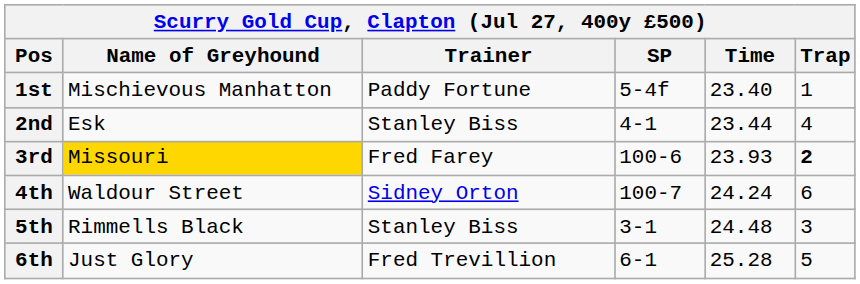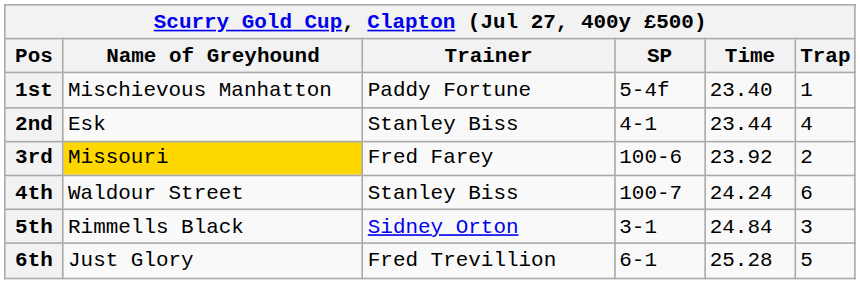3rd | Time: 23.93 -> 23.92
3rd | Trap: bold -> normal
4th | Trainer: Sidney Orton -> Stanley Biss
5th | Trainer: Stanley Biss -> Sidney Orton
5th | Time: 24.48 -> 24.84
